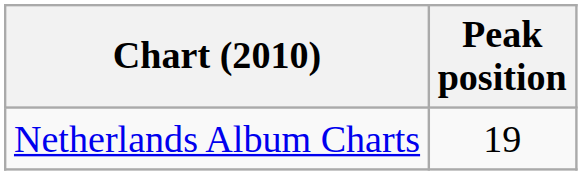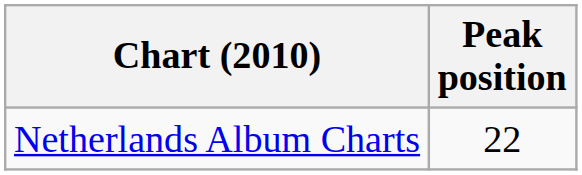Netherlands Album Charts | Peak position: 19 -> 22
